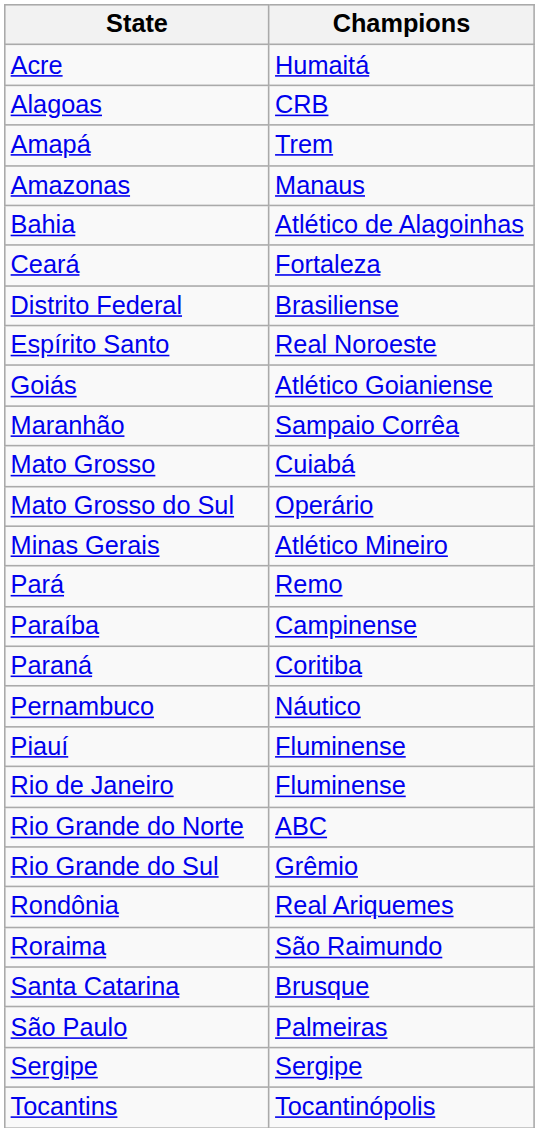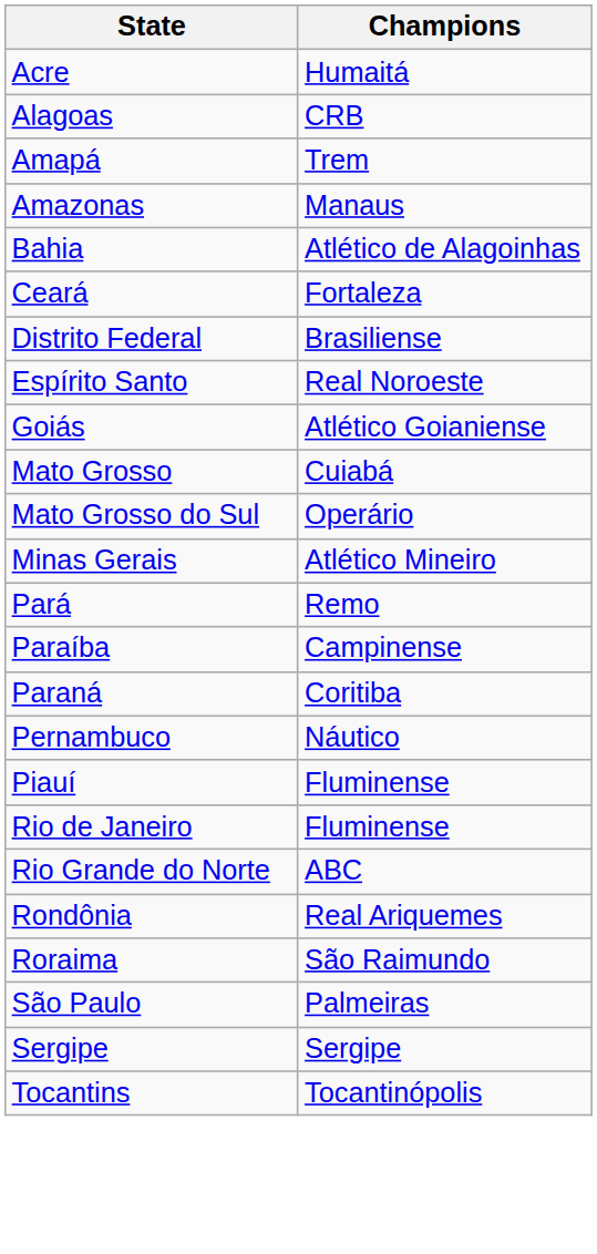- row: Maranhão | Sampaio Corrêa
- row: Rio Grande do Sul | Grêmio
- row: Santa Catarina | Brusque
